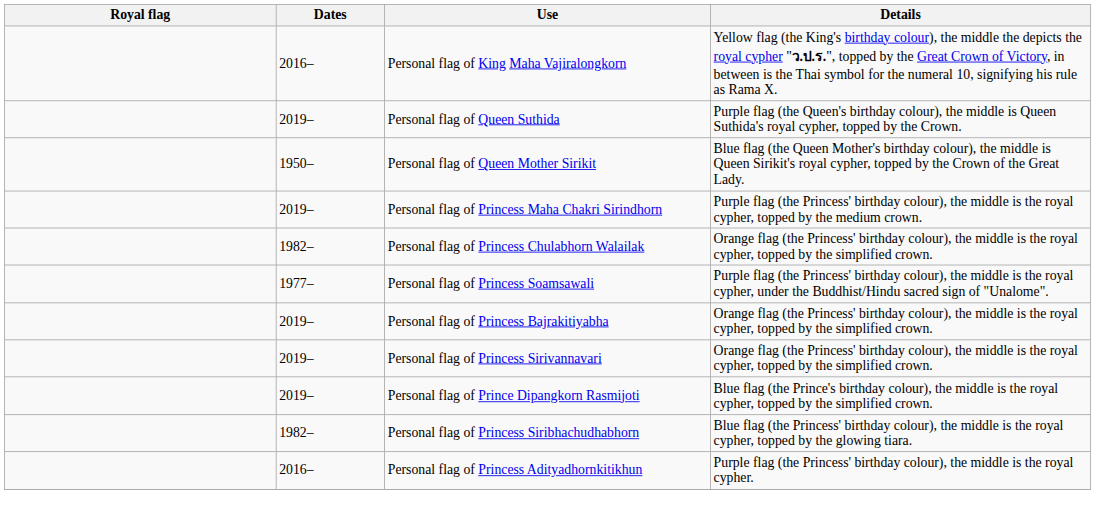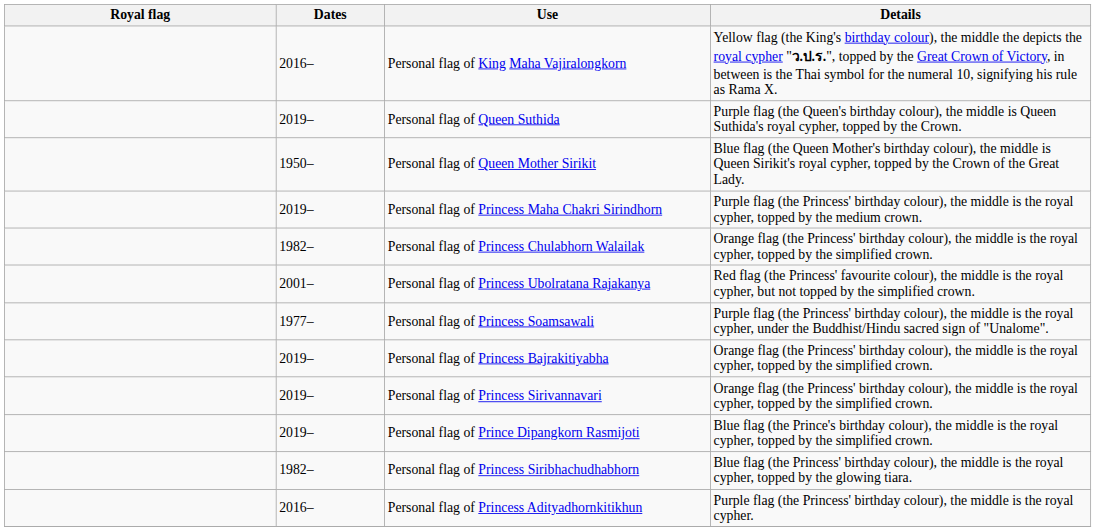+ row: 2001– | Personal flag of Princess Ubolratana Rajakanya | Red flag (the Princess' favourite colour), the middle is the royal cypher, but not topped by the simplified crown.
